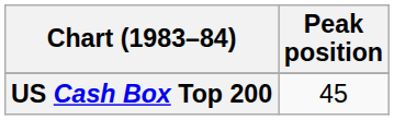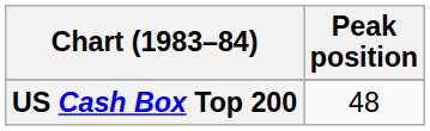US Cash Box Top 200 | Peak position: 45 -> 48
